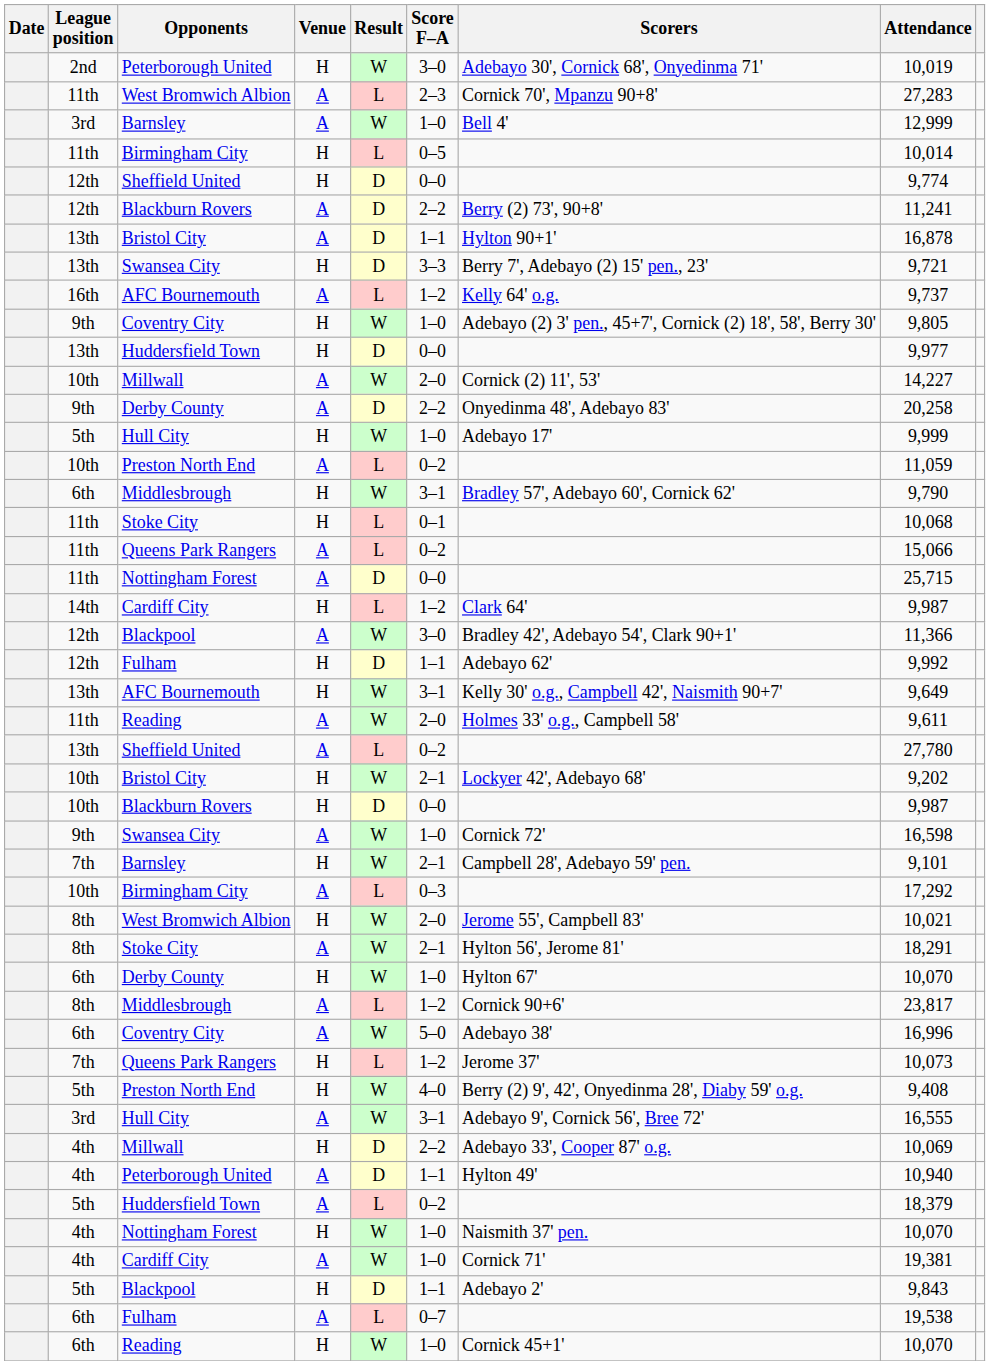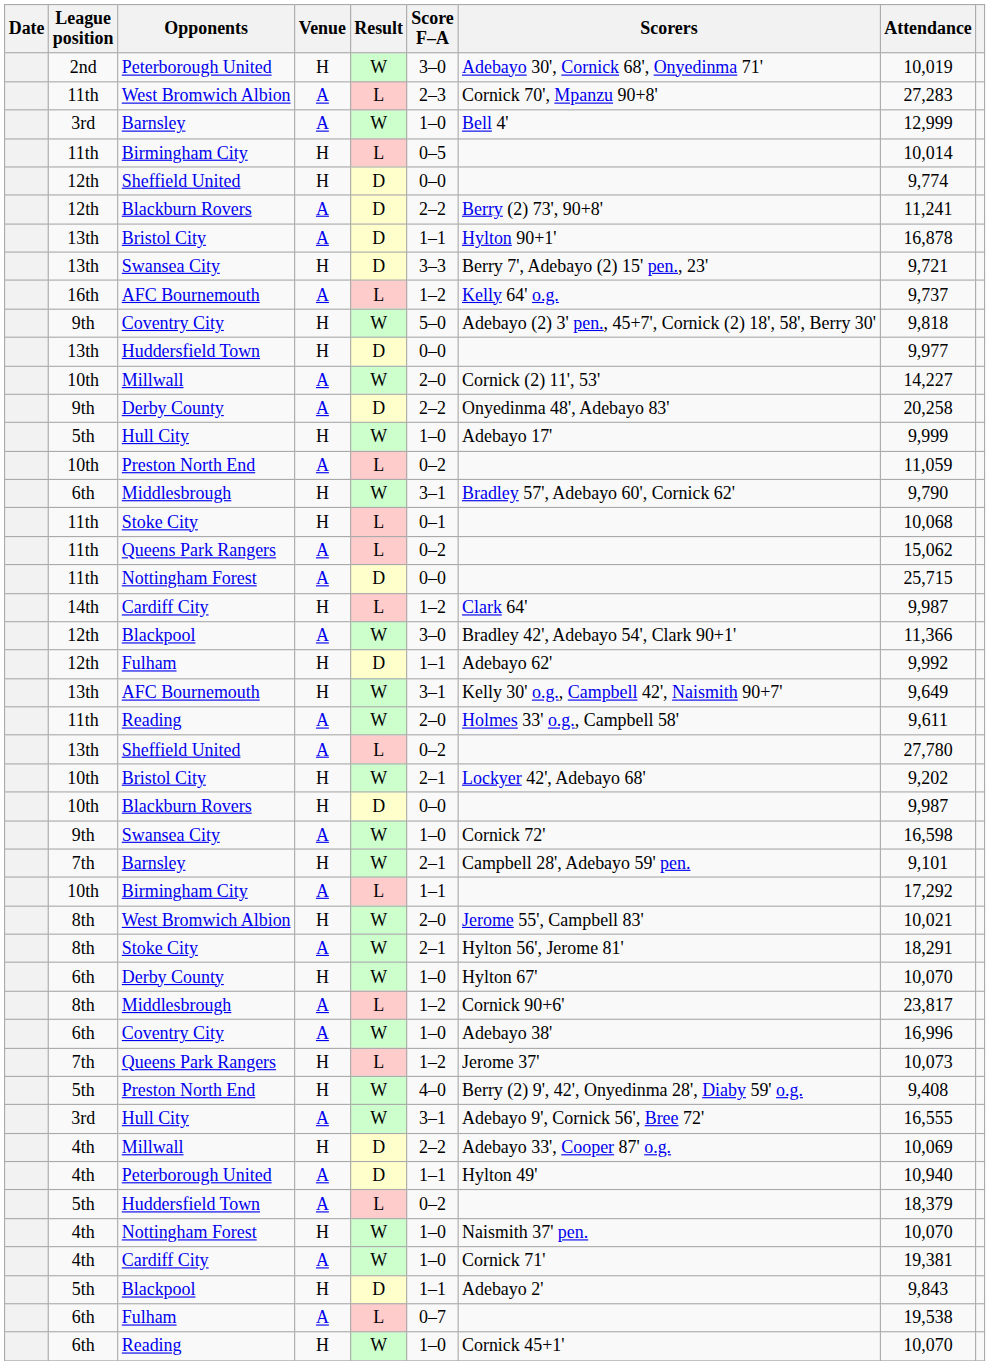9th / Coventry City | Score F–A: 1–0 -> 5–0
9th / Coventry City | Attendance: 9,805 -> 9,818
11th / Queens Park Rangers | Attendance: 15,066 -> 15,062
10th / Birmingham City | Score F–A: 0–3 -> 1–1
6th / Coventry City | Score F–A: 5–0 -> 1–0
